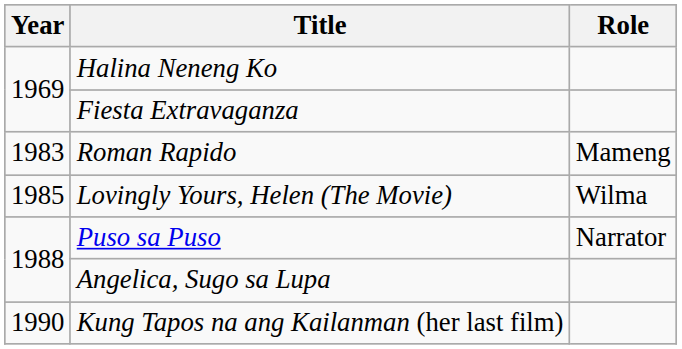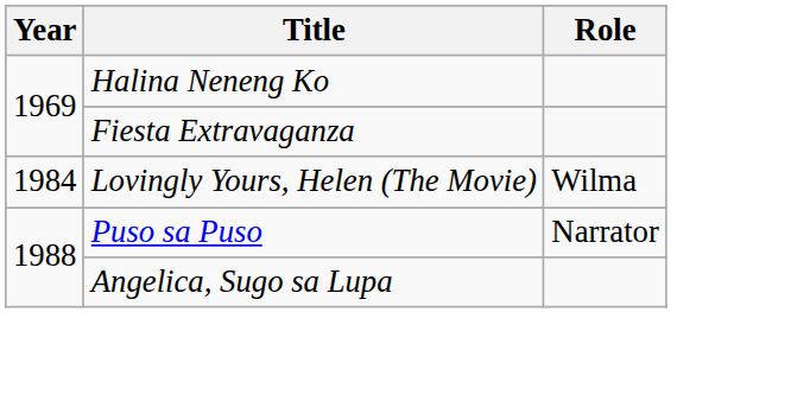- row: 1983 | Roman Rapido | Mameng
Lovingly Yours, Helen (The Movie) | Year: 1985 -> 1984
- row: 1990 | Kung Tapos na ang Kailanman (her last film)
